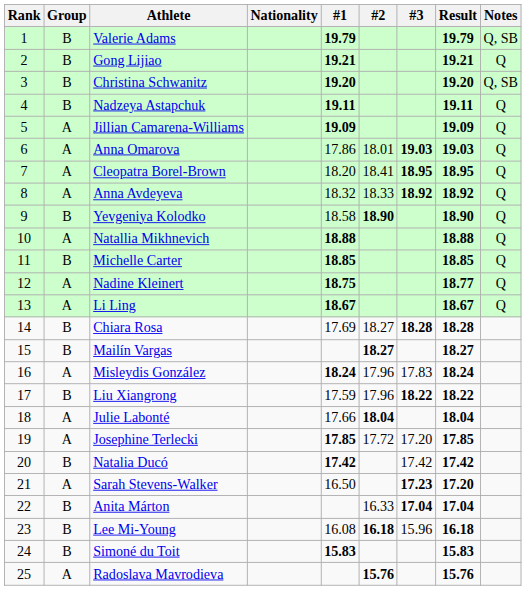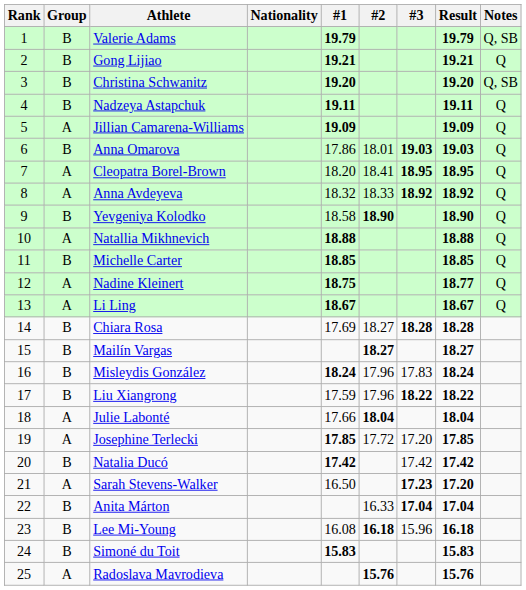Anna Omarova | Group: A -> B
Misleydis González | Group: A -> B
